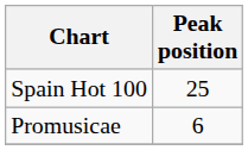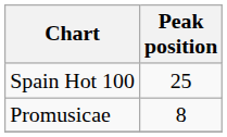Promusicae | Peak position: 6 -> 8
